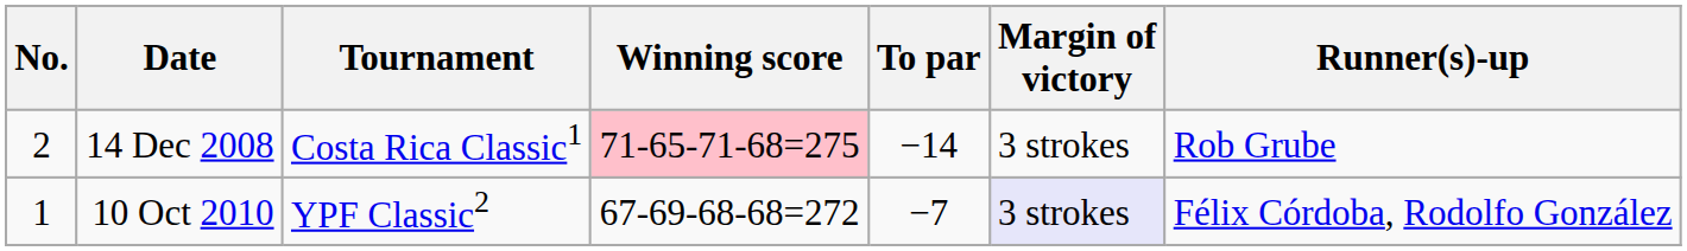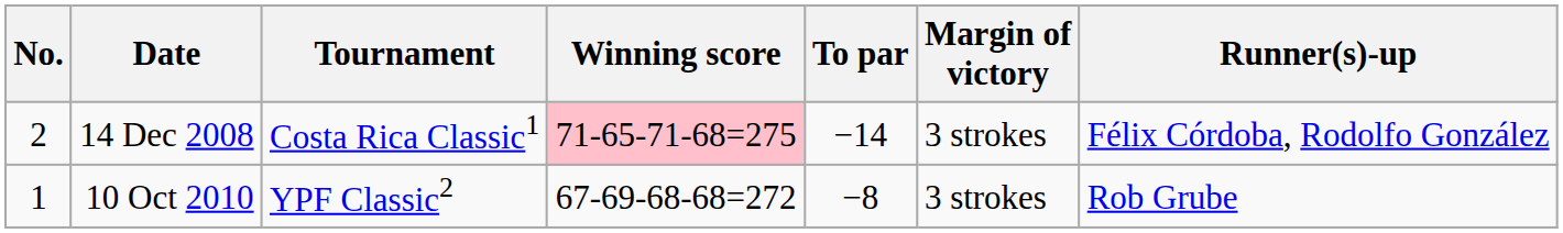14 Dec 2008 | Runner(s)-up: Rob Grube -> Félix Córdoba, Rodolfo González
10 Oct 2010 | To par: −7 -> −8
10 Oct 2010 | Margin of victory: lavender background -> no background
10 Oct 2010 | Runner(s)-up: Félix Córdoba, Rodolfo González -> Rob Grube
